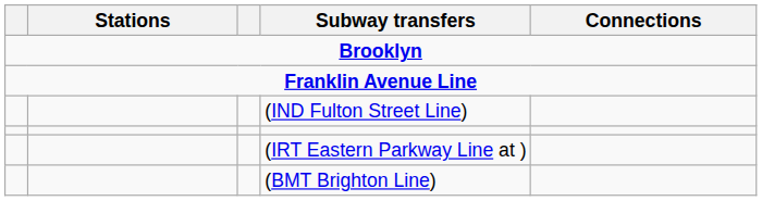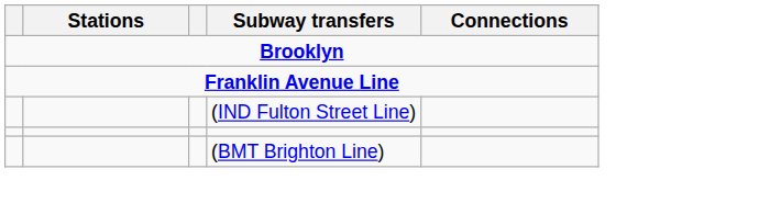- row: (IRT Eastern Parkway Line at )
